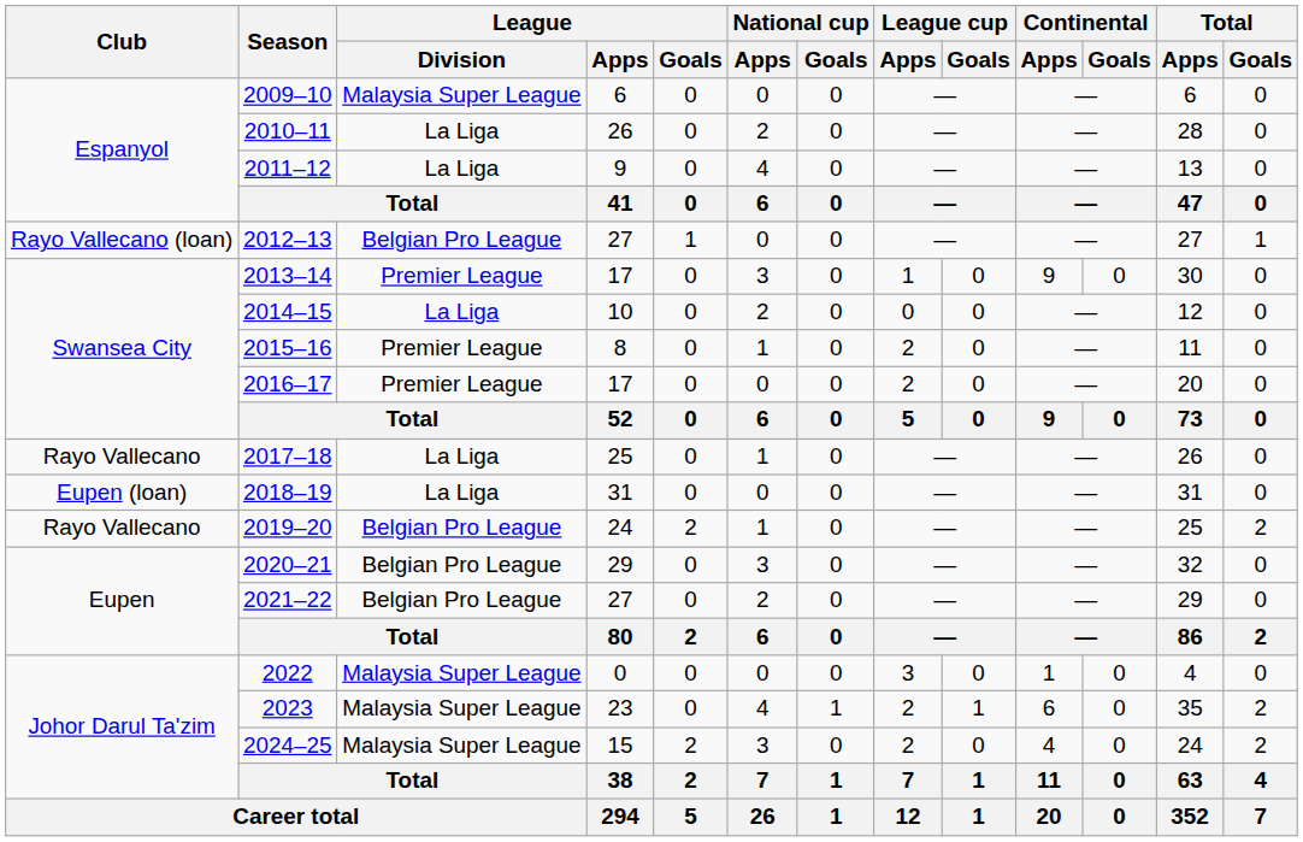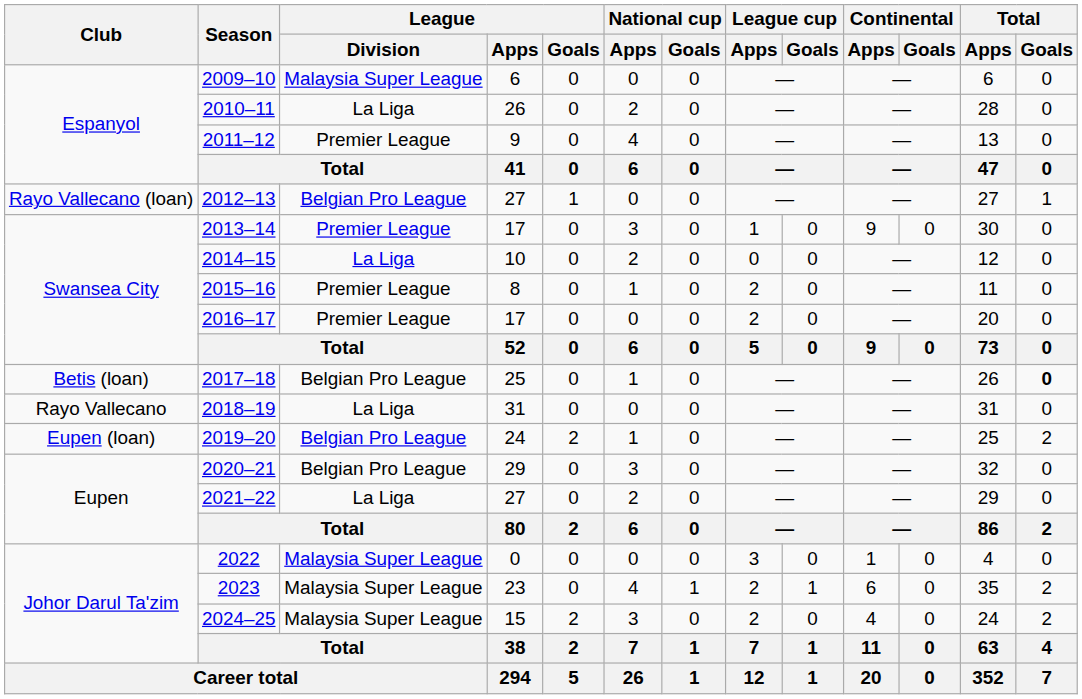2011–12 | League / Division: La Liga -> Premier League
2017–18 | Club: Rayo Vallecano -> Betis (loan)
2017–18 | League / Division: La Liga -> Belgian Pro League
2017–18 | Total / Goals: normal -> bold
2018–19 | Club: Eupen (loan) -> Rayo Vallecano
2019–20 | Club: Rayo Vallecano -> Eupen (loan)
2021–22 | League / Division: Belgian Pro League -> La Liga
